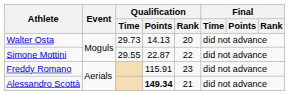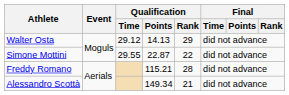Walter Osta | Qualification / Time: 29.73 -> 29.12
Walter Osta | Qualification / Rank: 20 -> 29
Freddy Romano | Qualification / Points: 115.91 -> 115.21
Freddy Romano | Qualification / Rank: 23 -> 28
Alessandro Scottà | Qualification / Points: bold -> normal
